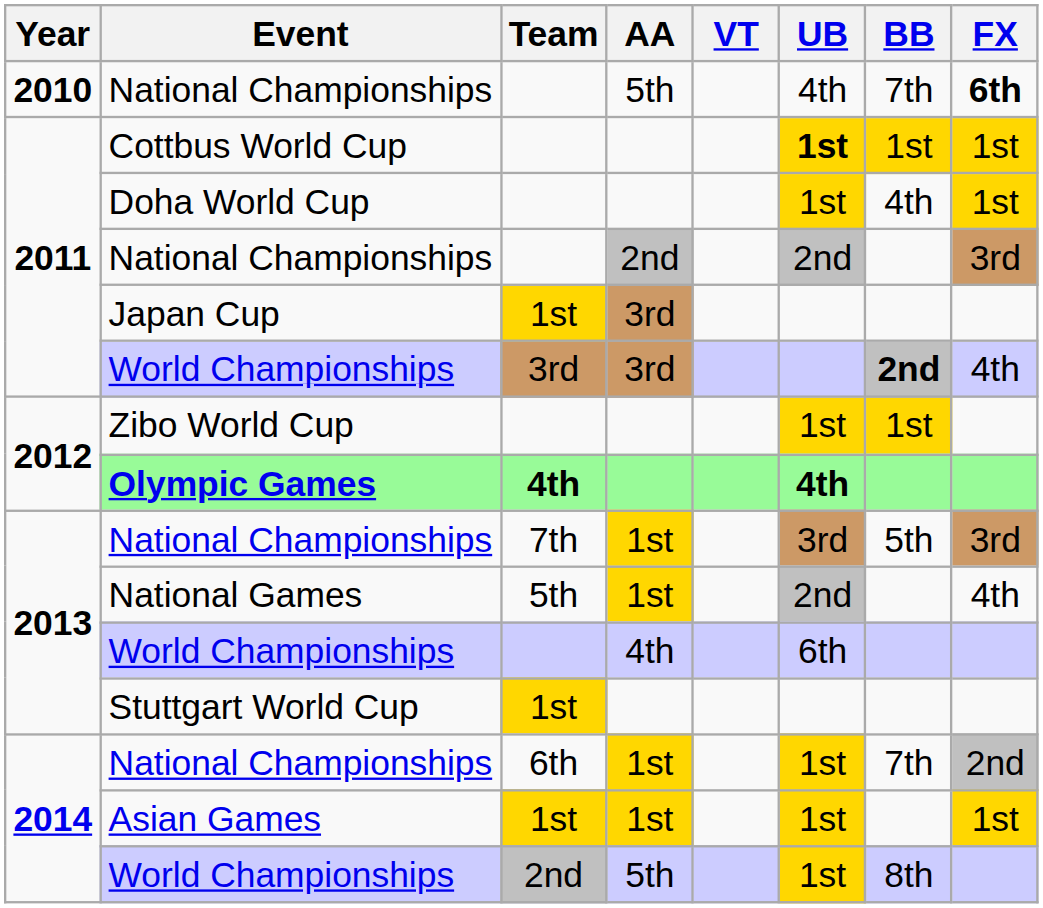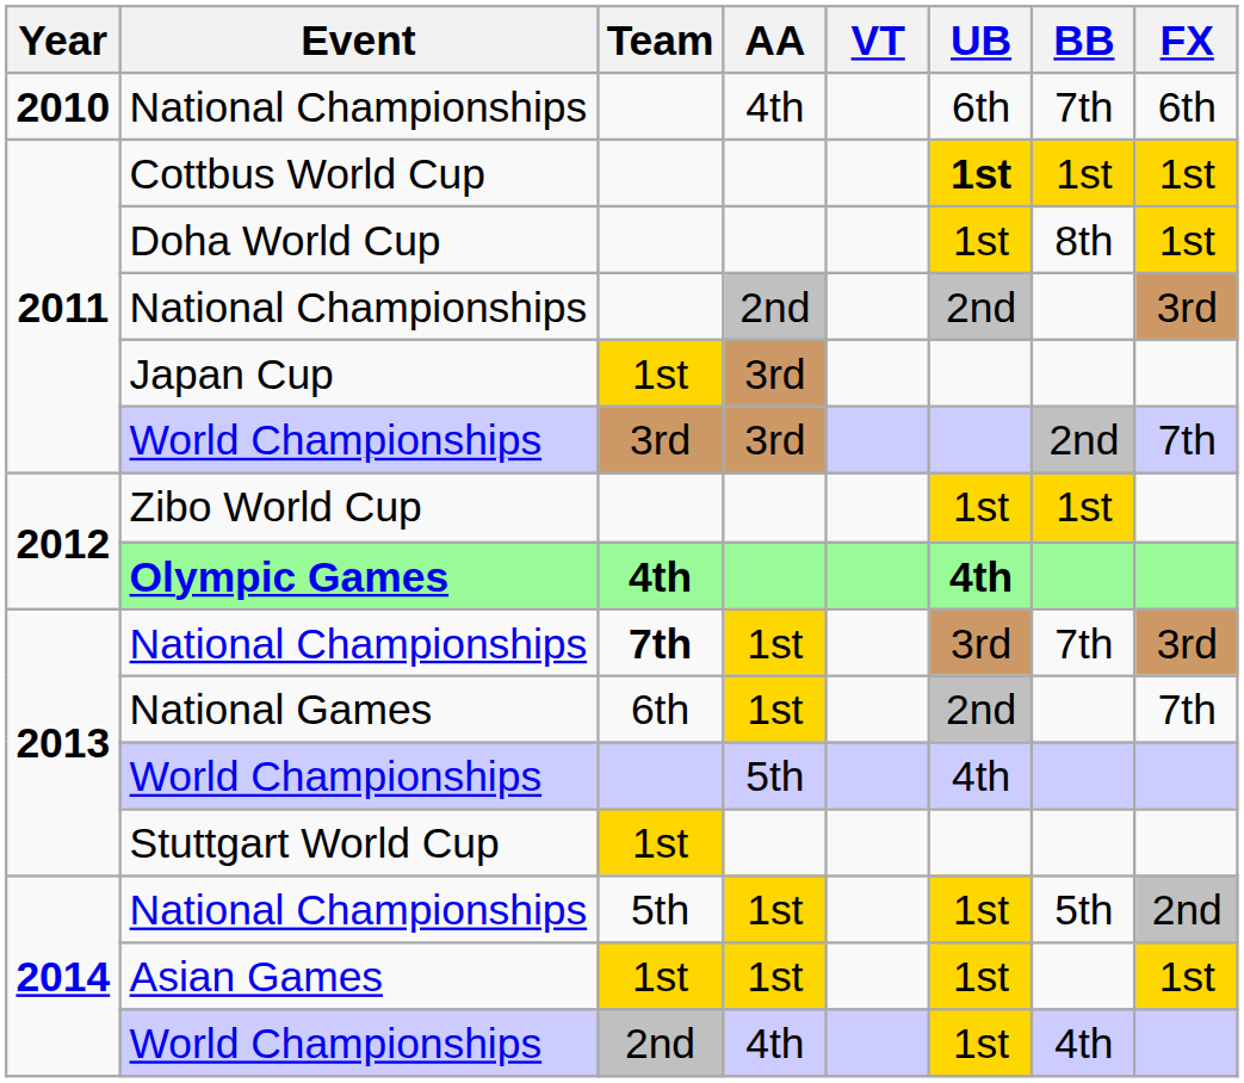2010 / National Championships | AA: 5th -> 4th
2010 / National Championships | UB: 4th -> 6th
2010 / National Championships | FX: bold -> normal
Doha World Cup | BB: 4th -> 8th
2011 / World Championships | BB: bold -> normal
2011 / World Championships | FX: 4th -> 7th
2013 / National Championships | Team: normal -> bold
2013 / National Championships | BB: 5th -> 7th
National Games | Team: 5th -> 6th
National Games | FX: 4th -> 7th
2013 / World Championships | AA: 4th -> 5th
2013 / World Championships | UB: 6th -> 4th
2014 / National Championships | Team: 6th -> 5th
2014 / National Championships | BB: 7th -> 5th
2014 / World Championships | AA: 5th -> 4th
2014 / World Championships | BB: 8th -> 4th
